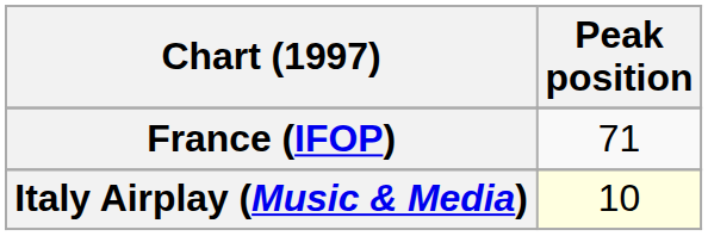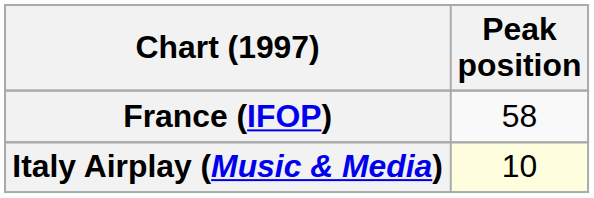France (IFOP) | Peak position: 71 -> 58
